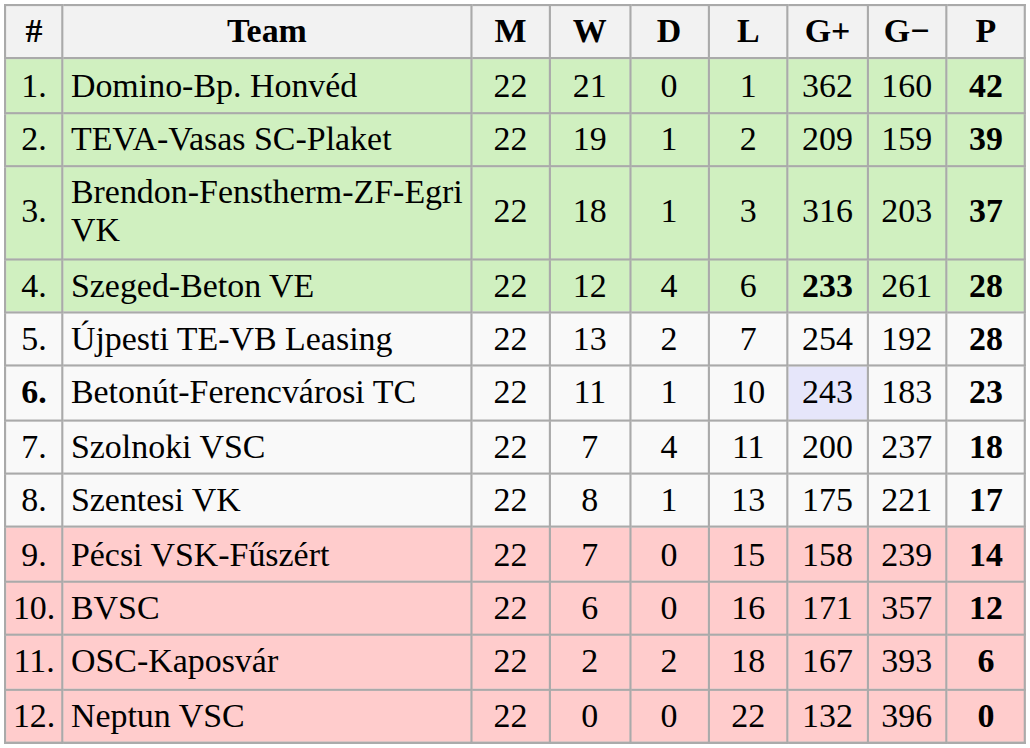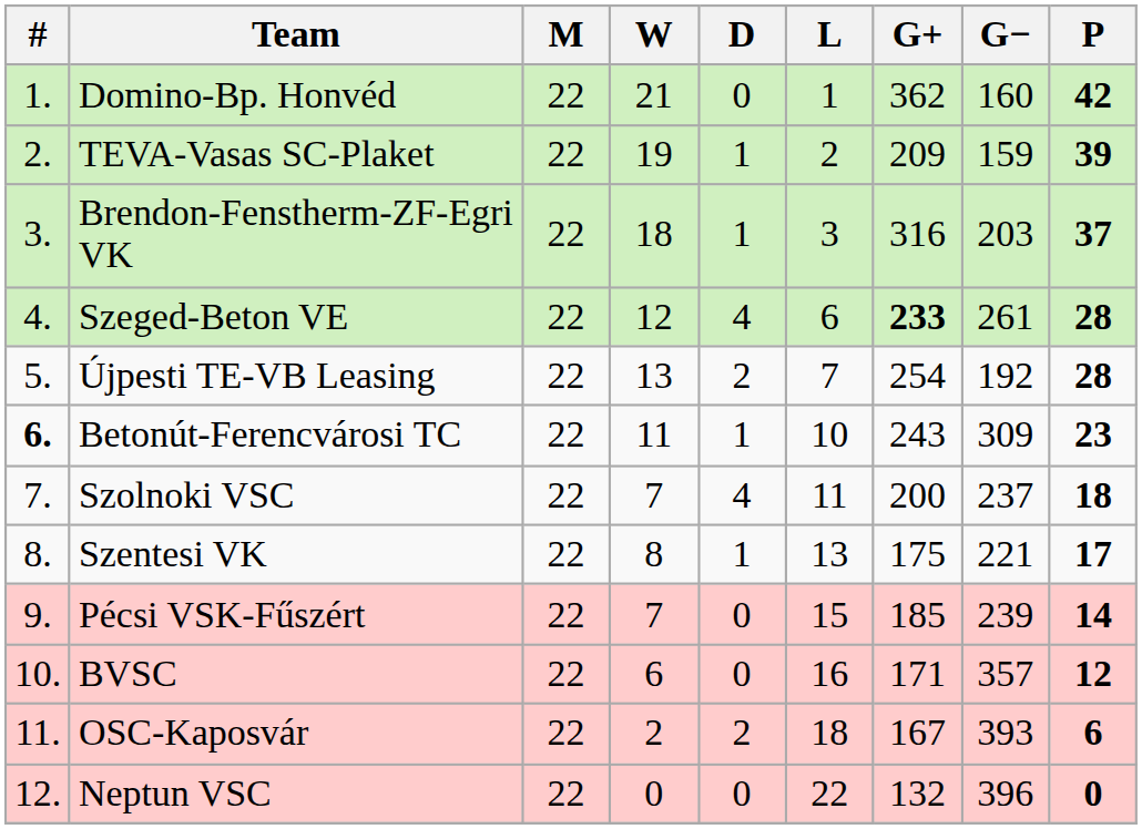Betonút-Ferencvárosi TC | G+: lavender background -> no background
Betonút-Ferencvárosi TC | G−: 183 -> 309
Pécsi VSK-Fűszért | G+: 158 -> 185
